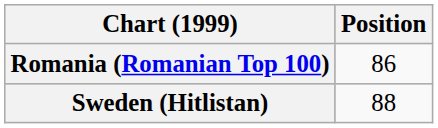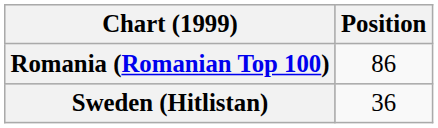Sweden (Hitlistan) | Position: 88 -> 36
